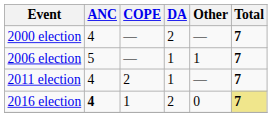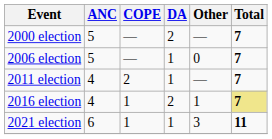2000 election | ANC: 4 -> 5
2006 election | Other: 1 -> 0
2016 election | ANC: bold -> normal
2016 election | Other: 0 -> 1
+ row: 2021 election | 6 | 1 | 1 | 3 | 11
